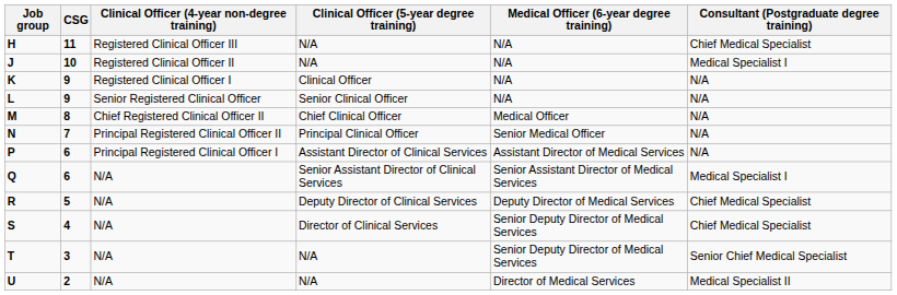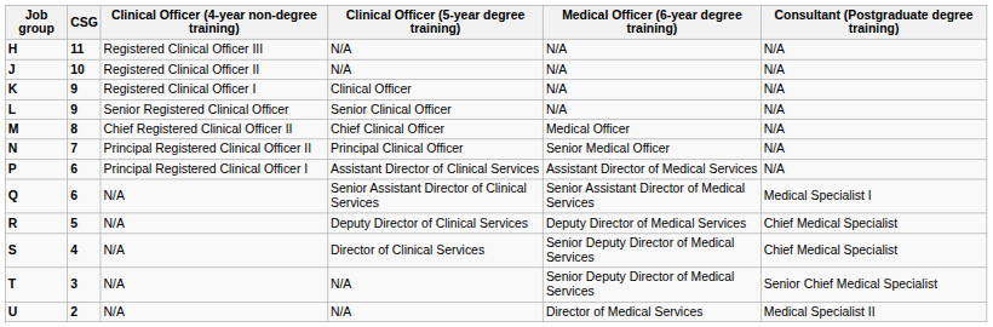H | Consultant (Postgraduate degree training): Chief Medical Specialist -> N/A
J | Consultant (Postgraduate degree training): Medical Specialist I -> N/A
